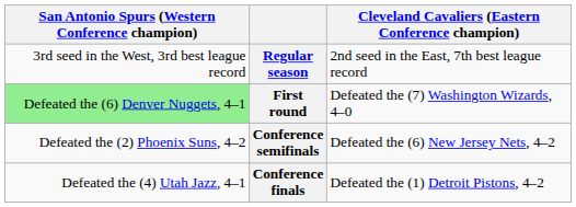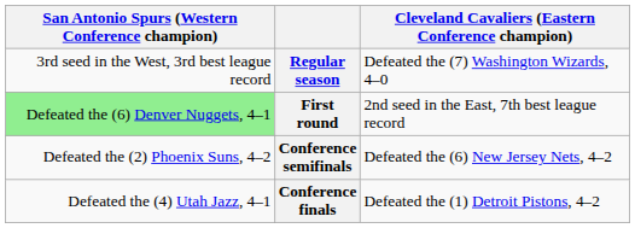Regular season | column 4: 2nd seed in the East, 7th best league record -> Defeated the (7) Washington Wizards, 4–0
First round | column 4: Defeated the (7) Washington Wizards, 4–0 -> 2nd seed in the East, 7th best league record
